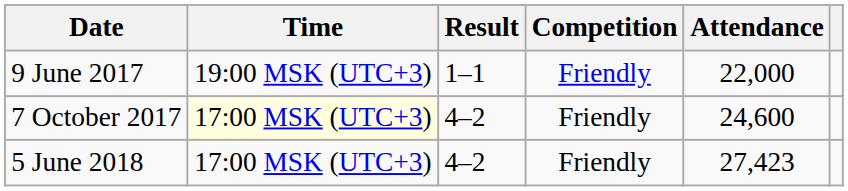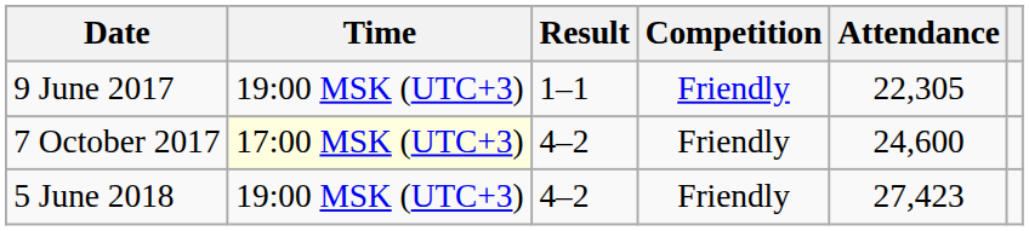9 June 2017 | Attendance: 22,000 -> 22,305
5 June 2018 | Time: 17:00 MSK (UTC+3) -> 19:00 MSK (UTC+3)
